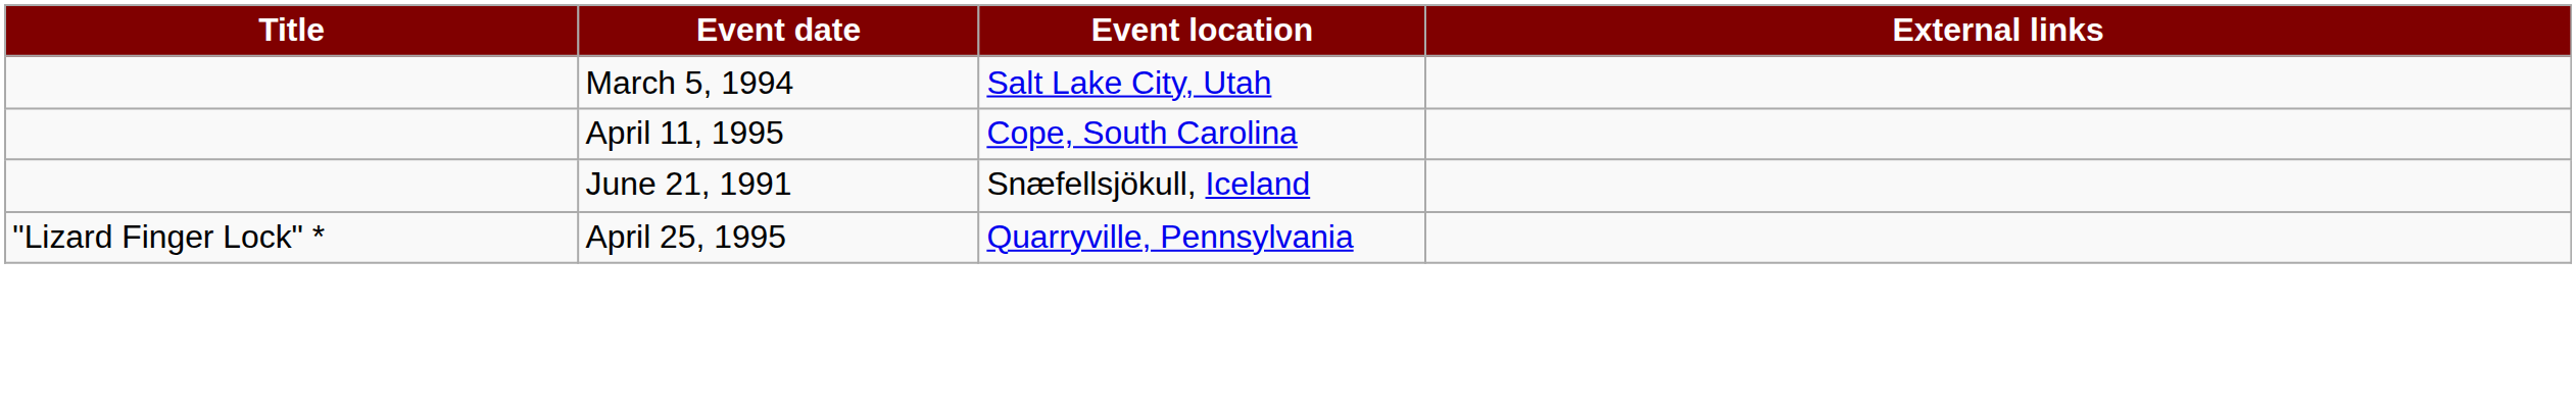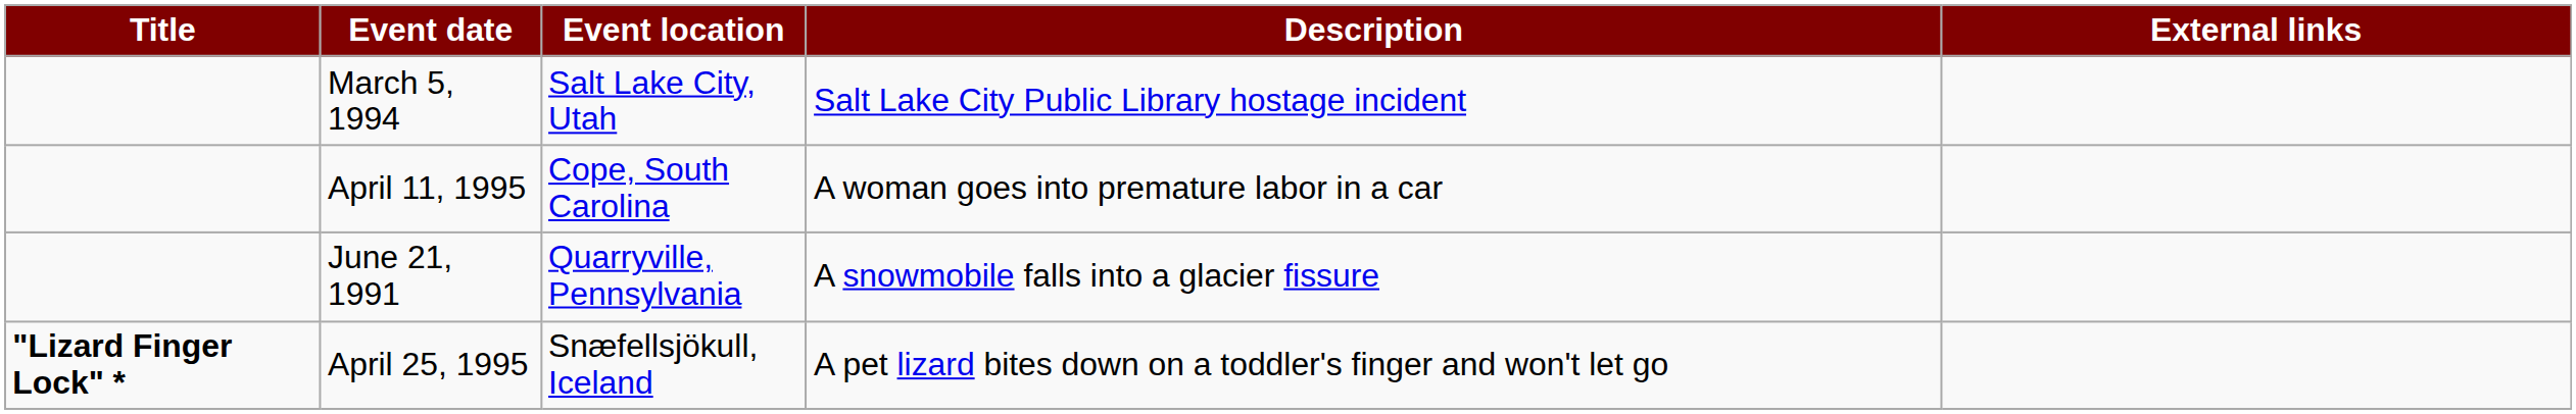+ column: Description | Salt Lake City Public Library hostage incident | A woman goes into premature labor in a car | A snowmobile falls into a glacier fissure | A pet lizard bites down on a toddler's finger and won't let go
June 21, 1991 | Event location: Snæfellsjökull, Iceland -> Quarryville, Pennsylvania
April 25, 1995 | Title: normal -> bold
April 25, 1995 | Event location: Quarryville, Pennsylvania -> Snæfellsjökull, Iceland
